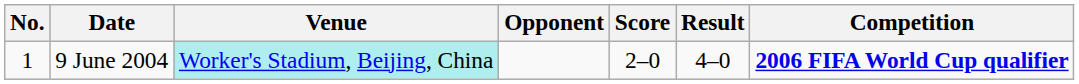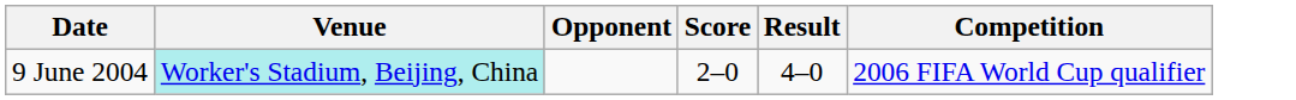- column: No. | 1
9 June 2004 | Competition: bold -> normal
